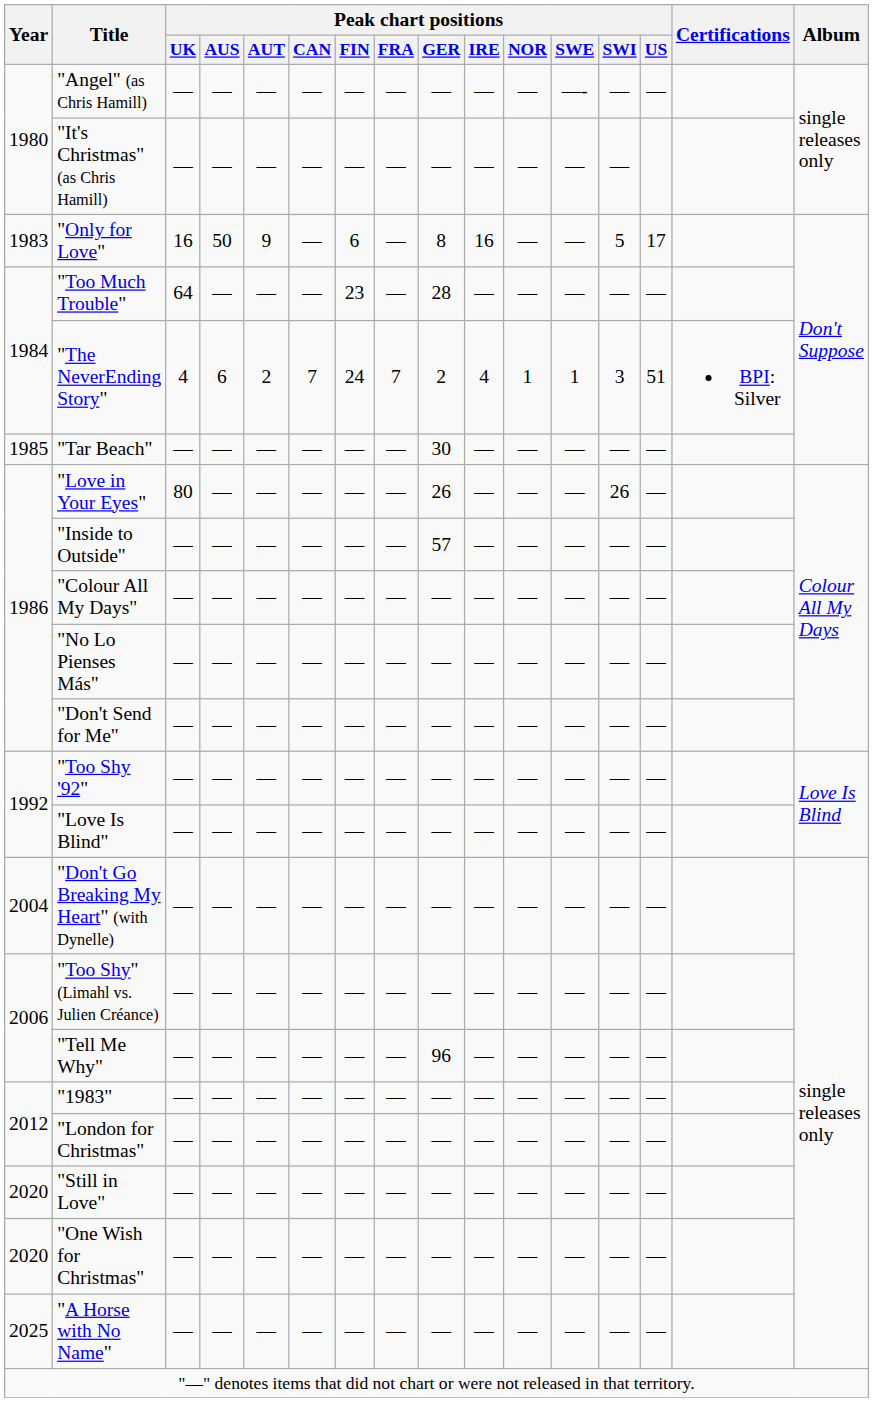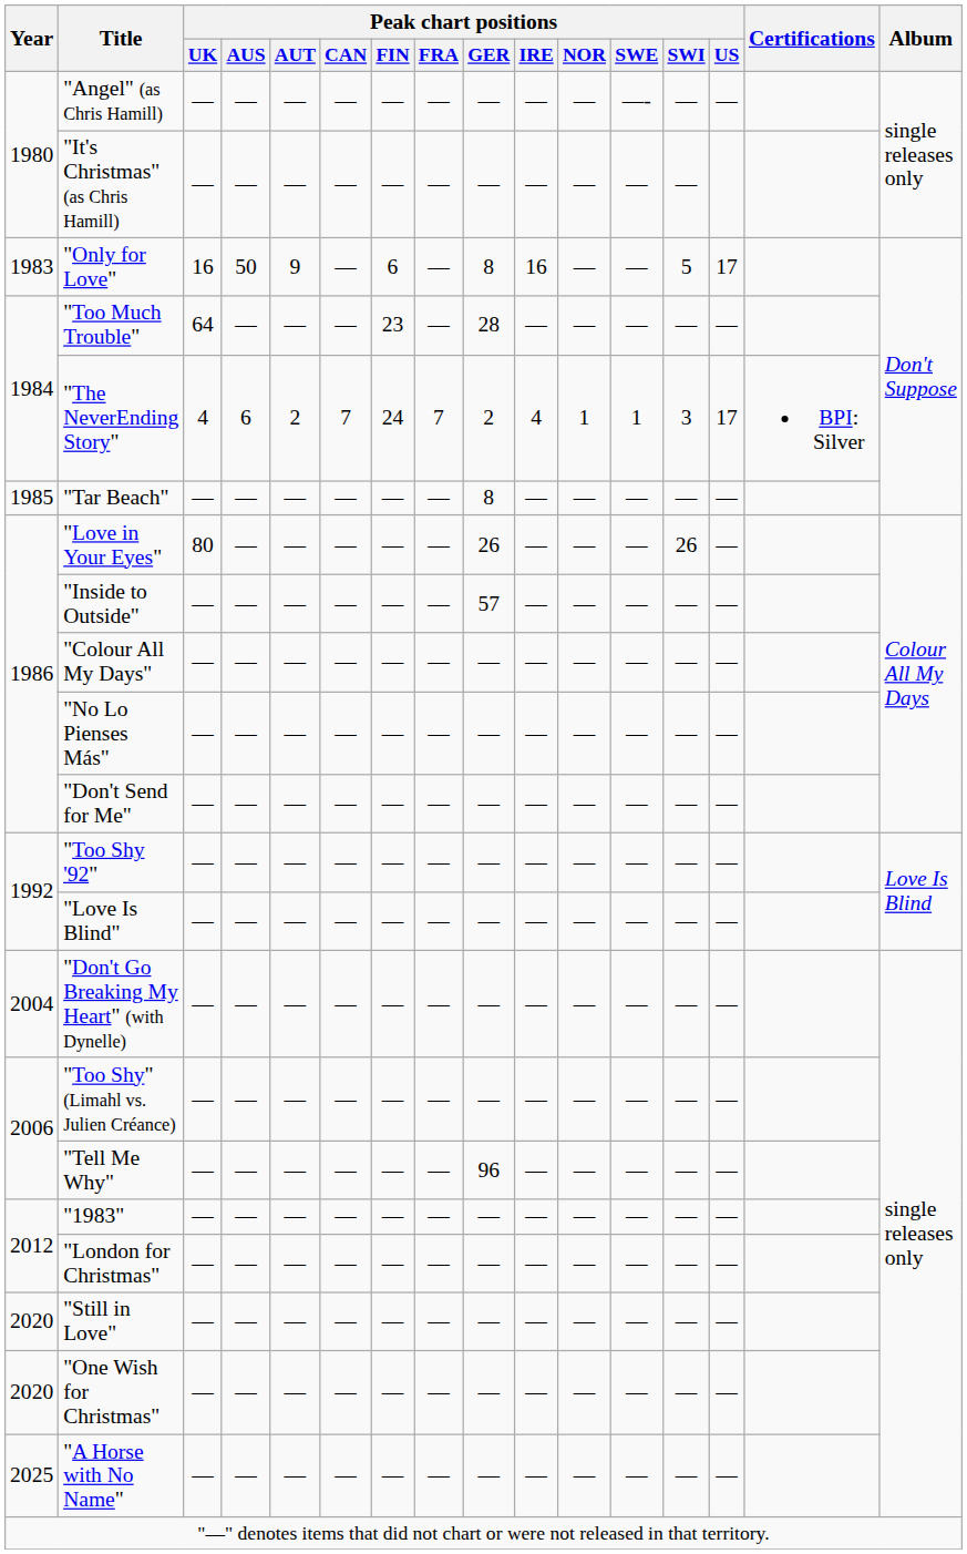"The NeverEnding Story" | Peak chart positions / US: 51 -> 17
"Tar Beach" | Peak chart positions / GER: 30 -> 8
